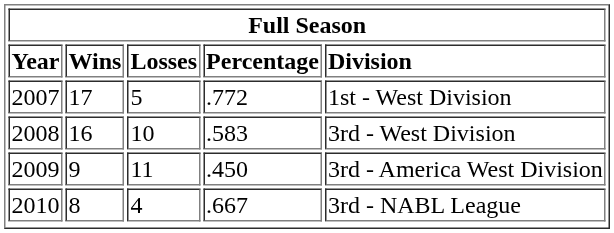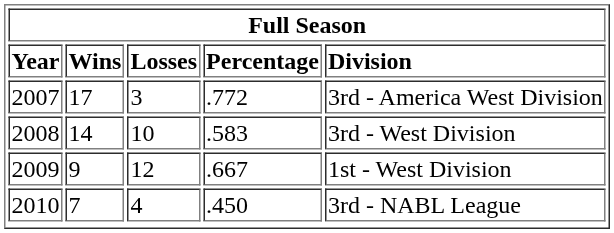2007 | column 3: 5 -> 3
2007 | column 5: 1st - West Division -> 3rd - America West Division
2008 | column 2: 16 -> 14
2009 | column 3: 11 -> 12
2009 | column 4: .450 -> .667
2009 | column 5: 3rd - America West Division -> 1st - West Division
2010 | column 2: 8 -> 7
2010 | column 4: .667 -> .450
